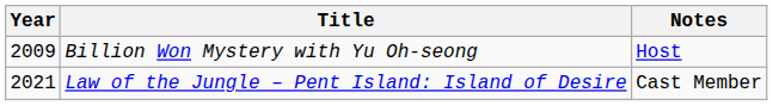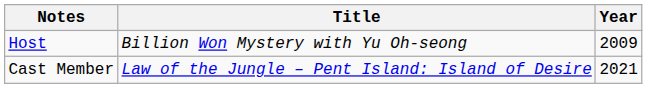columns swapped: Year <-> Notes
